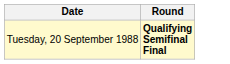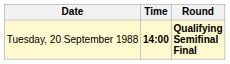+ column: Time | 14:00
